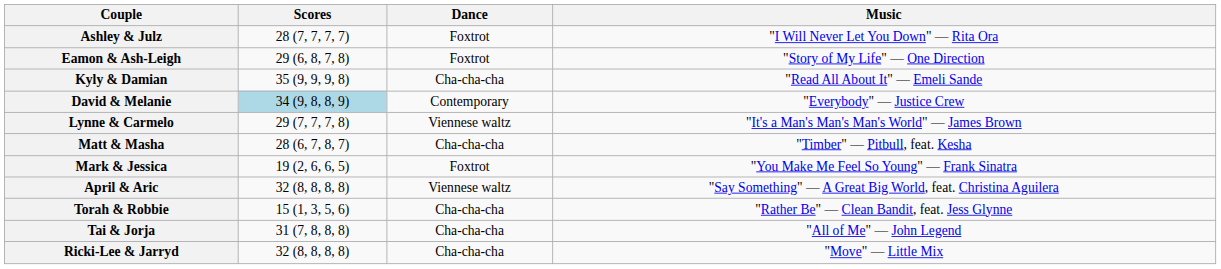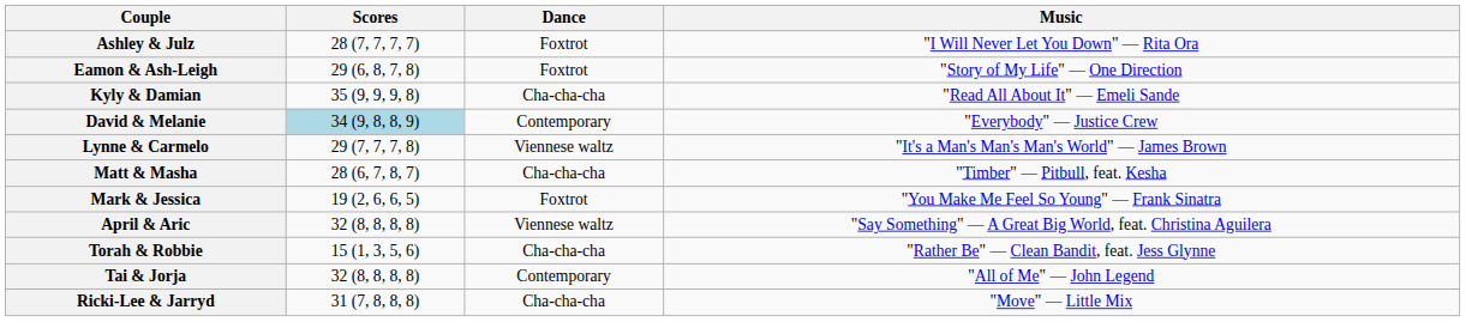Tai & Jorja | Scores: 31 (7, 8, 8, 8) -> 32 (8, 8, 8, 8)
Tai & Jorja | Dance: Cha-cha-cha -> Contemporary
Ricki-Lee & Jarryd | Scores: 32 (8, 8, 8, 8) -> 31 (7, 8, 8, 8)
